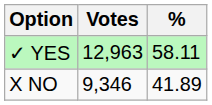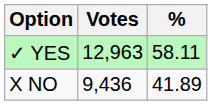X NO | Votes: 9,346 -> 9,436
